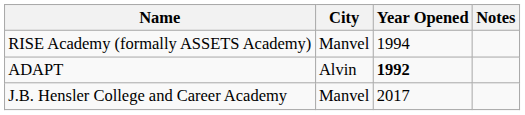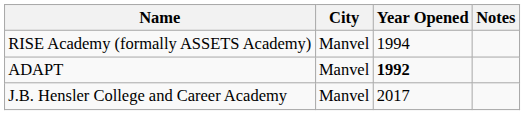ADAPT | City: Alvin -> Manvel
